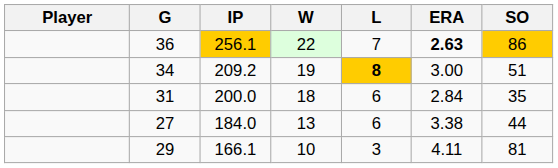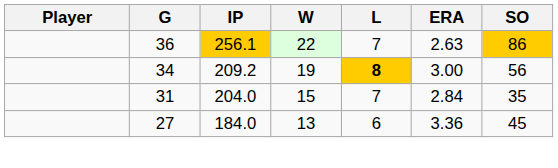36 | ERA: bold -> normal
34 | SO: 51 -> 56
31 | IP: 200.0 -> 204.0
31 | W: 18 -> 15
31 | L: 6 -> 7
27 | ERA: 3.38 -> 3.36
27 | SO: 44 -> 45
- row: 29 | 166.1 | 10 | 3 | 4.11 | 81
